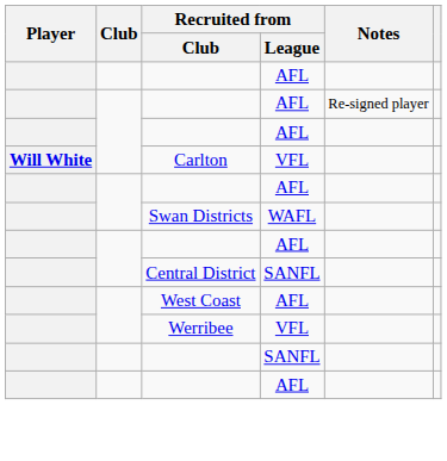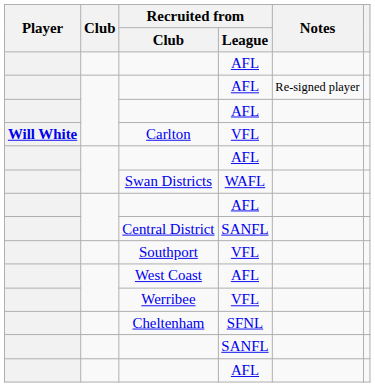+ row: Southport | VFL
+ row: Cheltenham | SFNL
